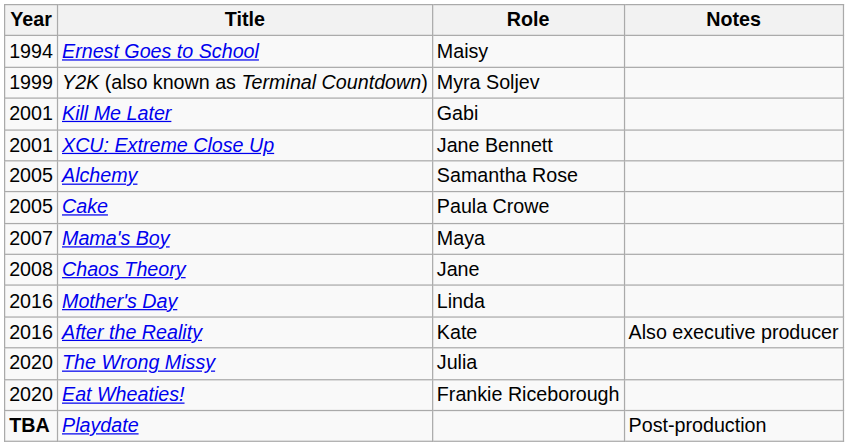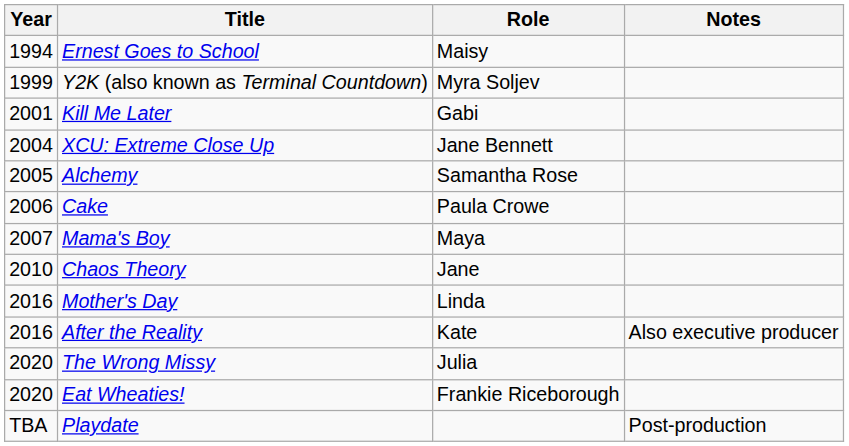XCU: Extreme Close Up | Year: 2001 -> 2004
Cake | Year: 2005 -> 2006
Chaos Theory | Year: 2008 -> 2010
Playdate | Year: bold -> normal
